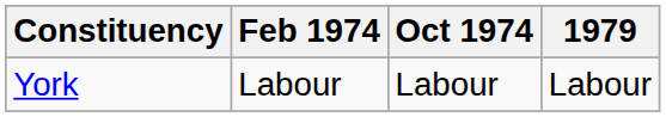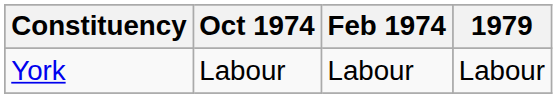columns swapped: Feb 1974 <-> Oct 1974
